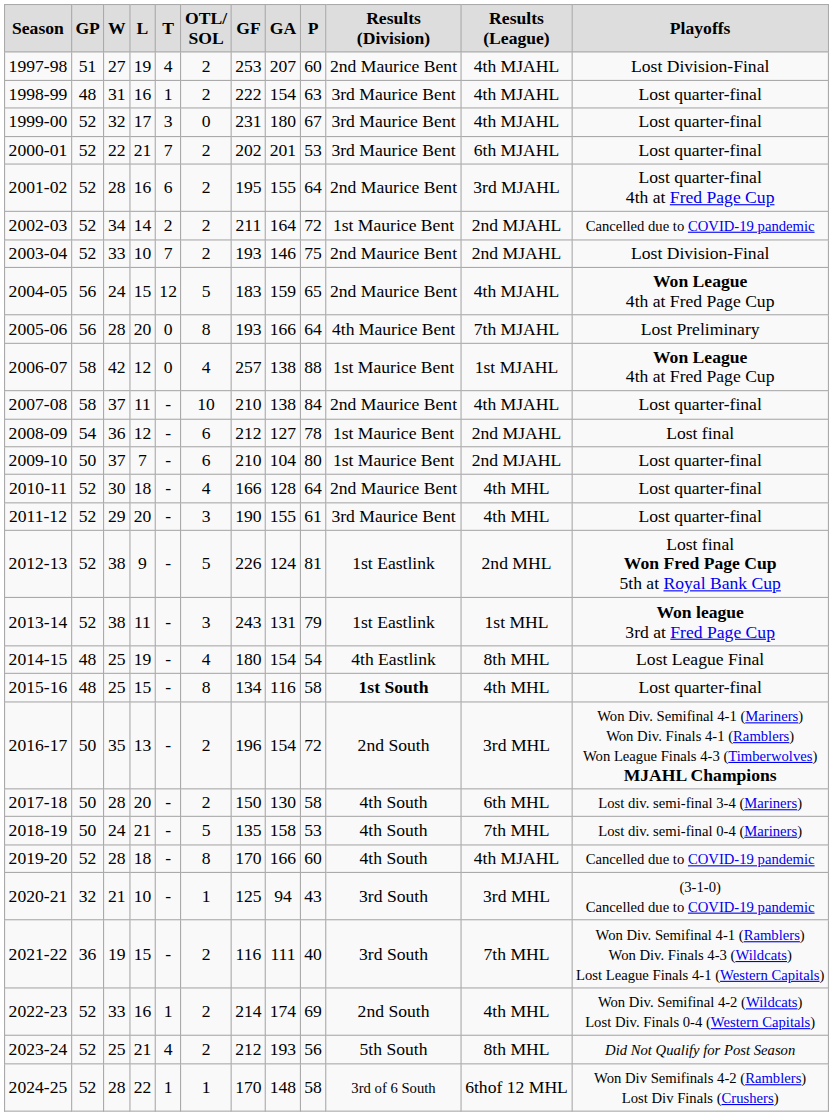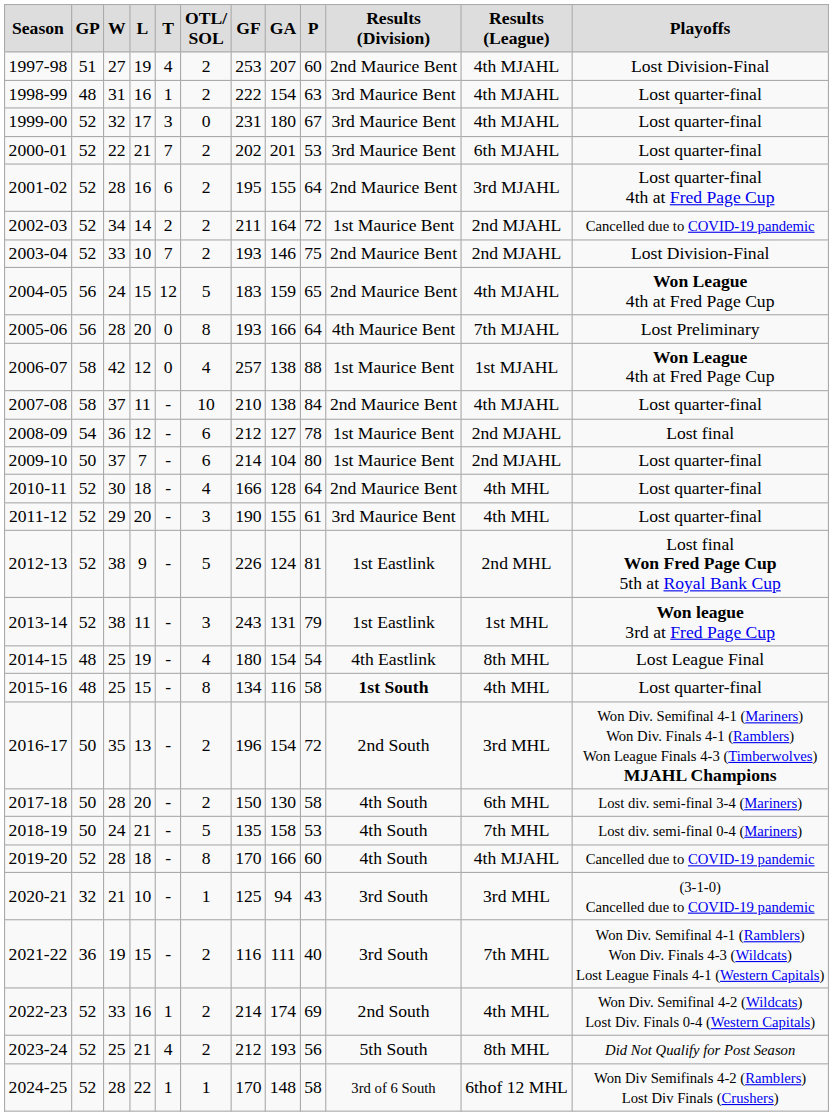2009-10 | GF: 210 -> 214
